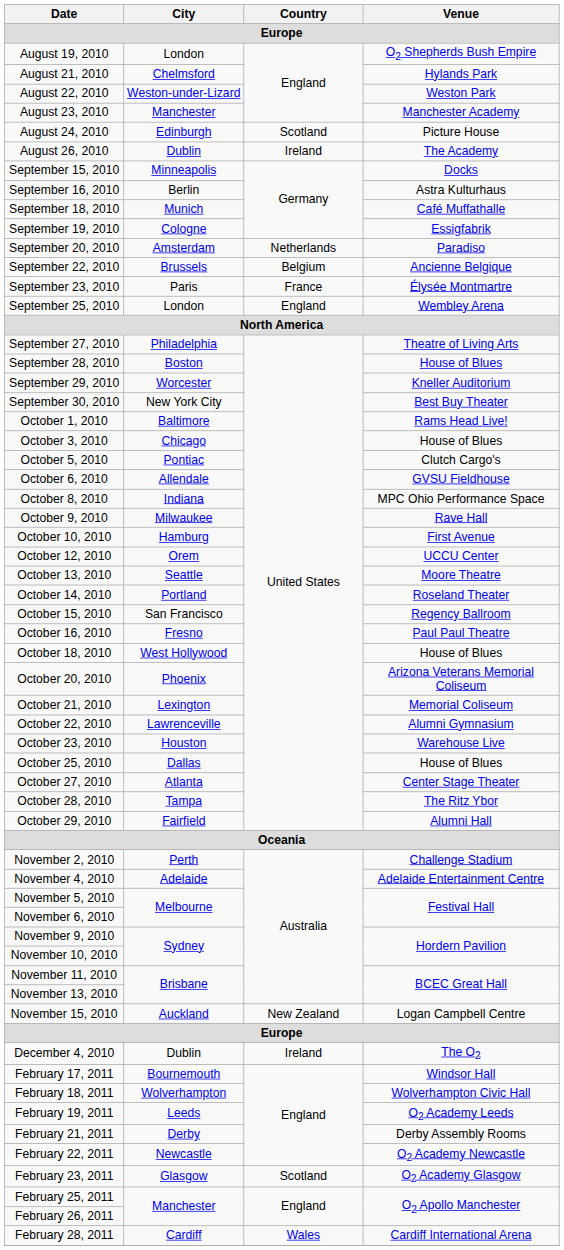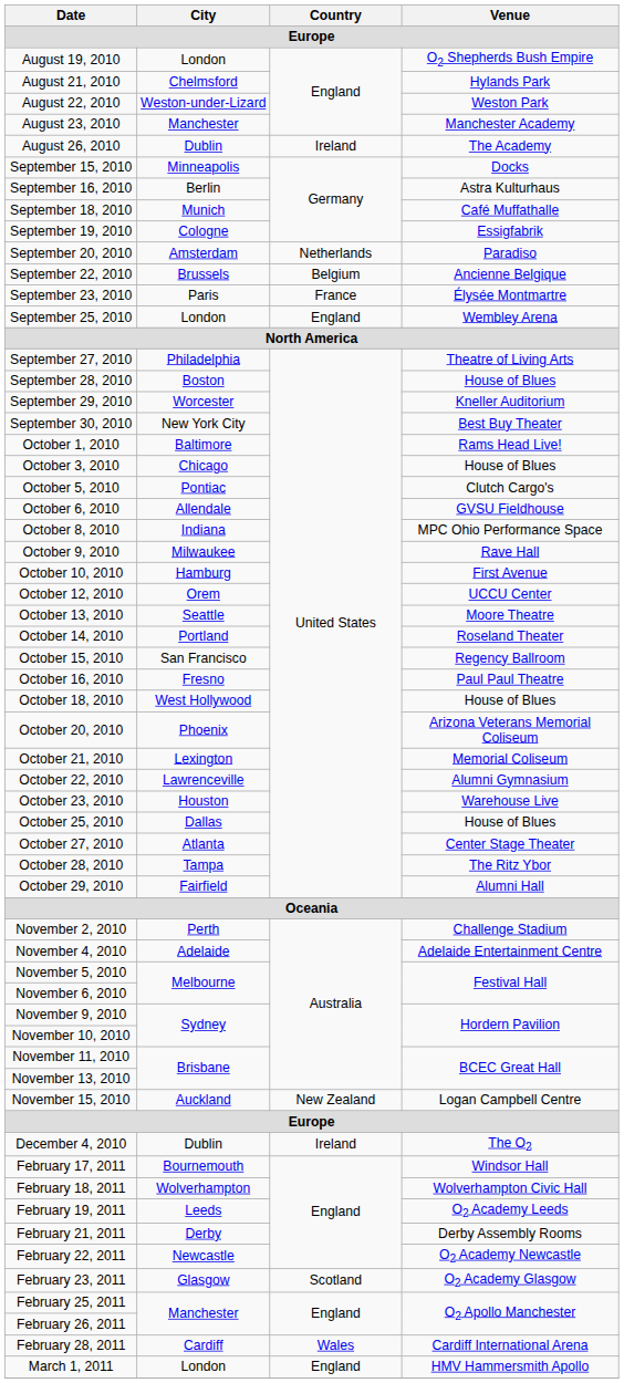- row: August 24, 2010 | Edinburgh | Scotland | Picture House
+ row: March 1, 2011 | London | England | HMV Hammersmith Apollo
